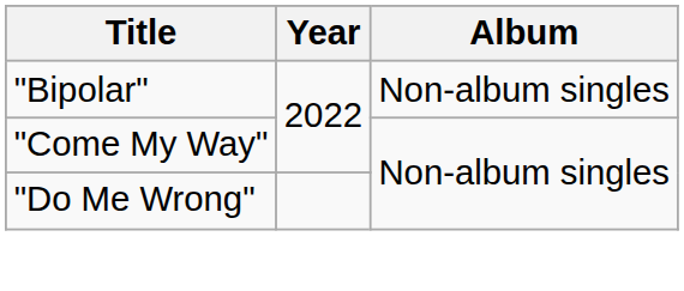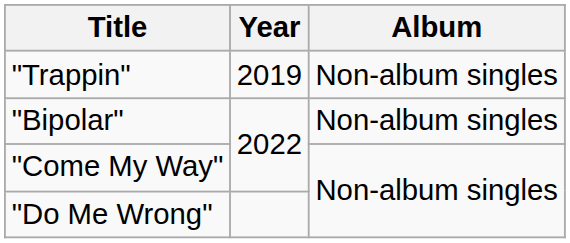+ row: "Trappin" | 2019 | Non-album singles
